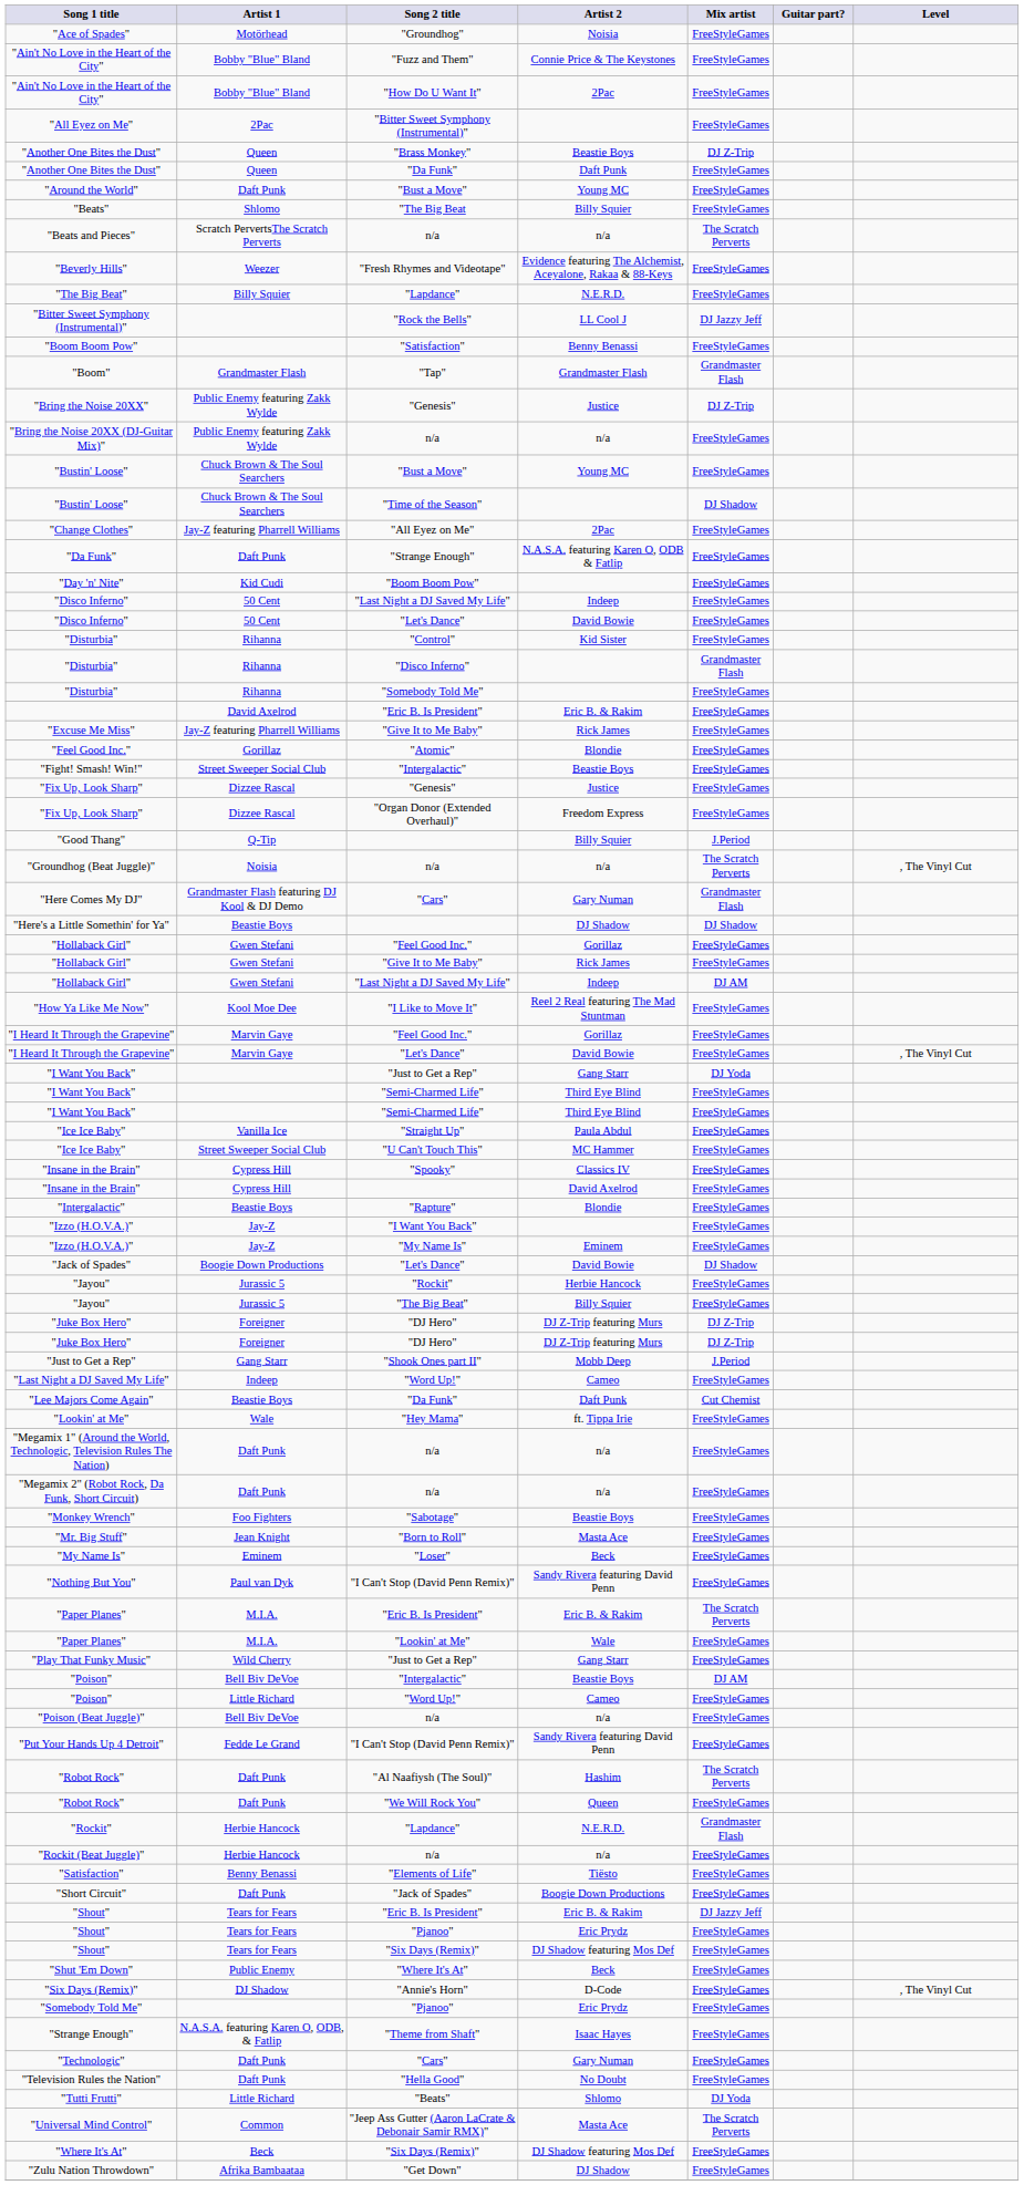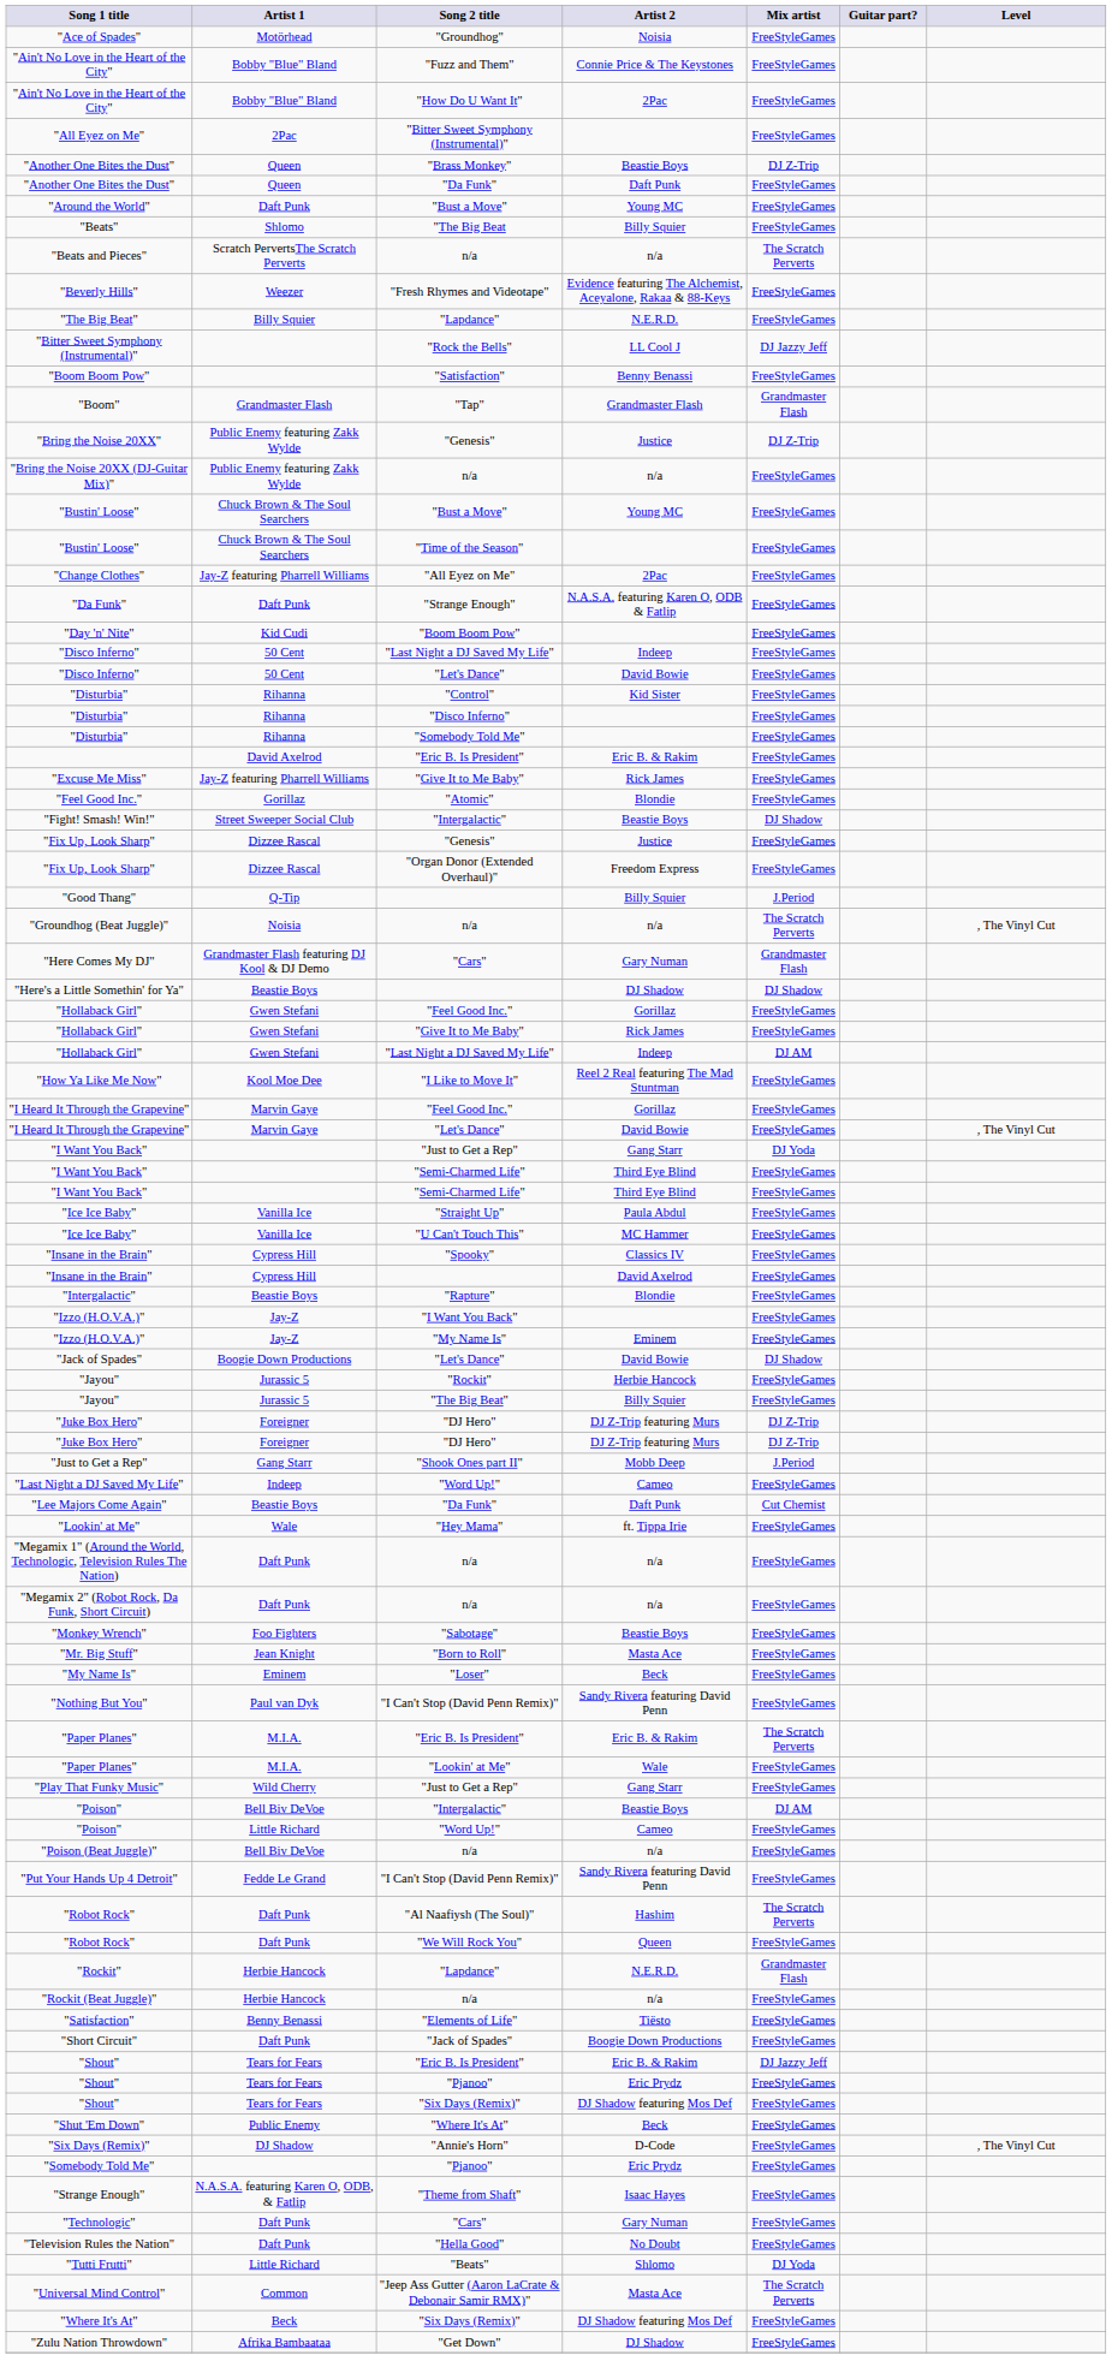"Bustin' Loose" / "Time of the Season" | Mix artist: DJ Shadow -> FreeStyleGames
"Disturbia" / "Disco Inferno" | Mix artist: Grandmaster Flash -> FreeStyleGames
"Fight! Smash! Win!" | Mix artist: FreeStyleGames -> DJ Shadow
"Ice Ice Baby" / "U Can't Touch This" | Artist 1: Street Sweeper Social Club -> Vanilla Ice
